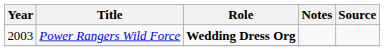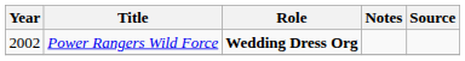Power Rangers Wild Force | Year: 2003 -> 2002
